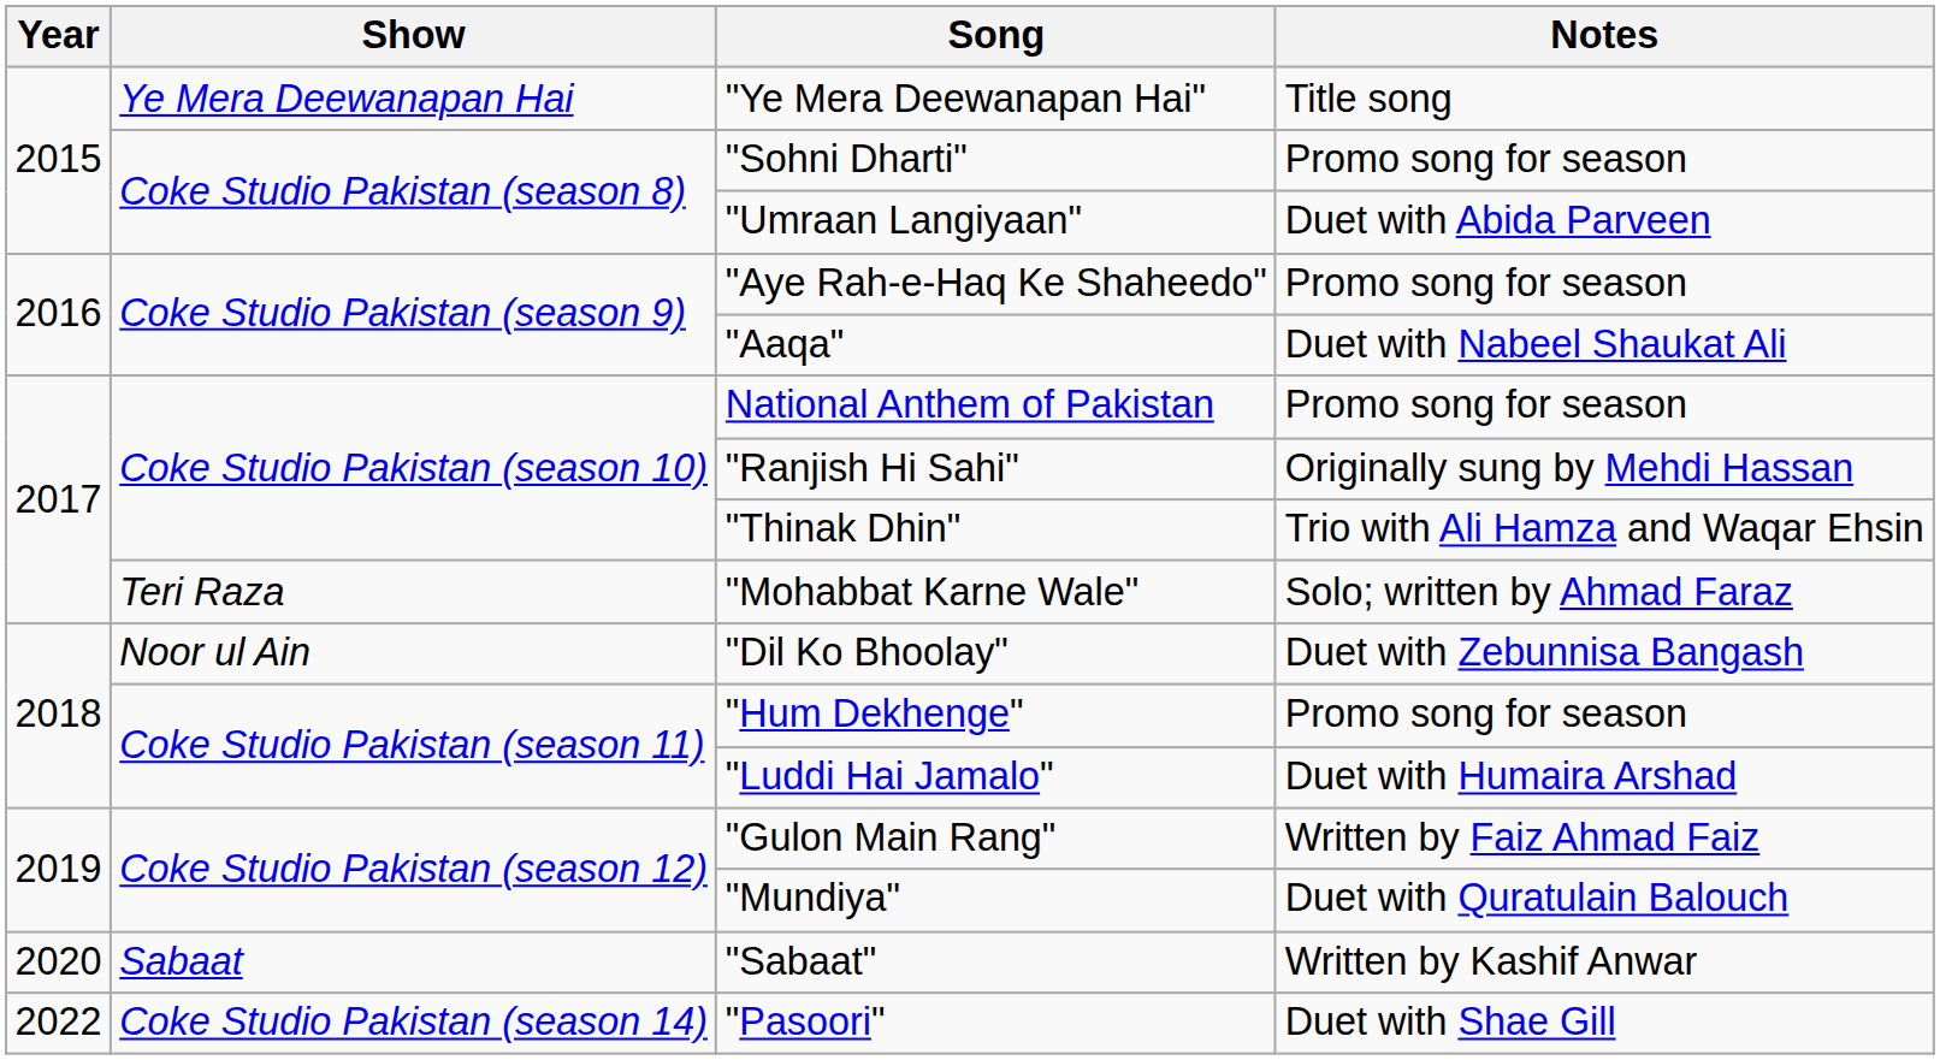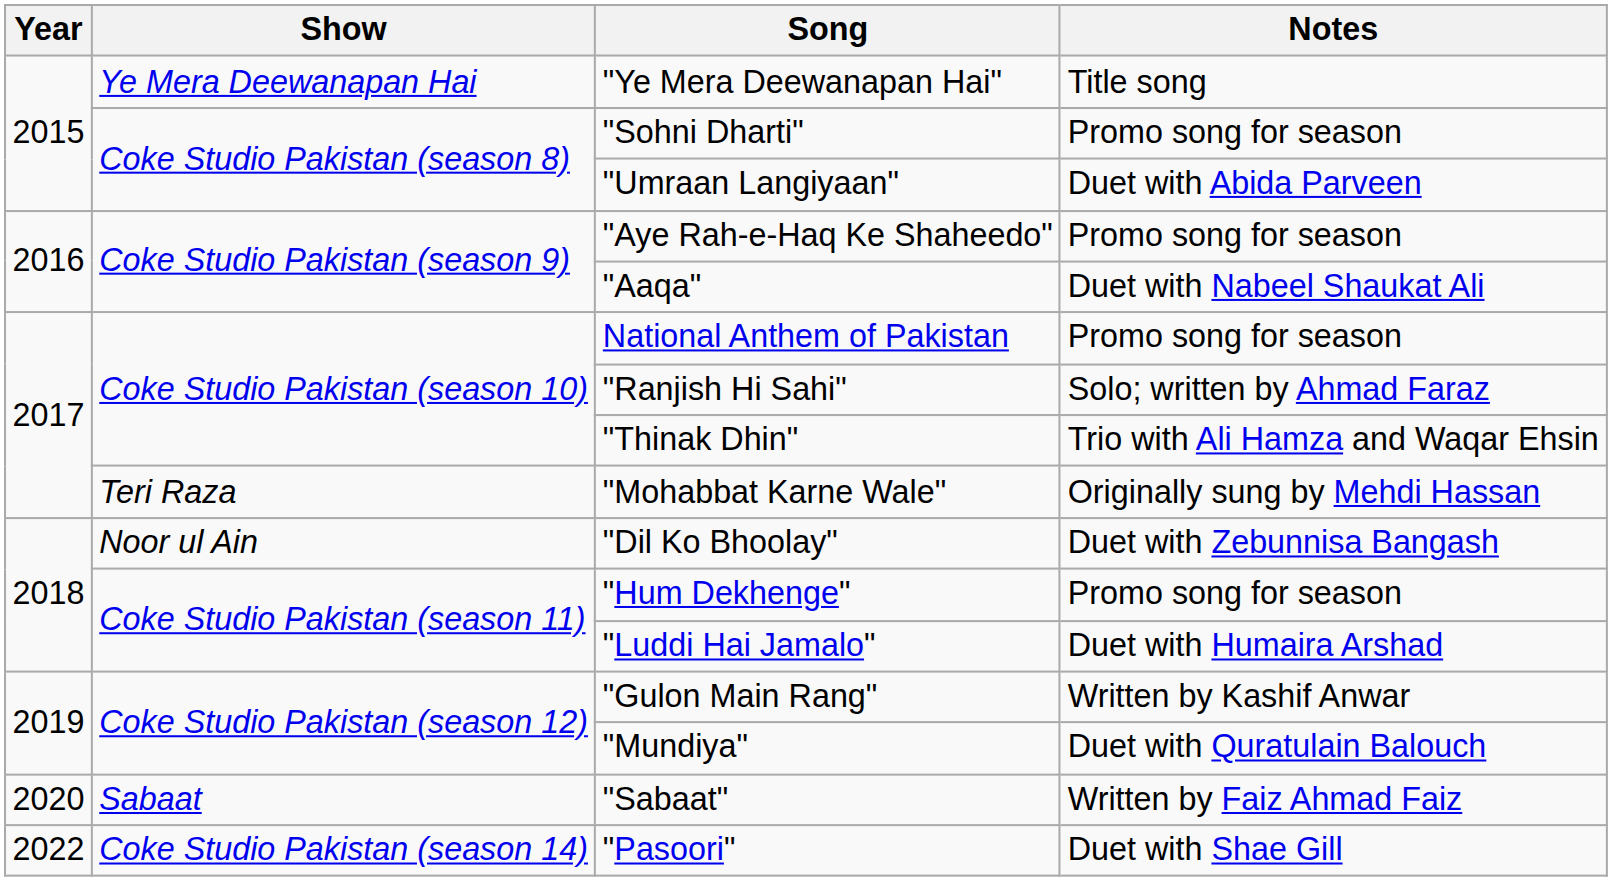"Ranjish Hi Sahi" | Notes: Originally sung by Mehdi Hassan -> Solo; written by Ahmad Faraz
"Mohabbat Karne Wale" | Notes: Solo; written by Ahmad Faraz -> Originally sung by Mehdi Hassan
"Gulon Main Rang" | Notes: Written by Faiz Ahmad Faiz -> Written by Kashif Anwar
"Sabaat" | Notes: Written by Kashif Anwar -> Written by Faiz Ahmad Faiz
